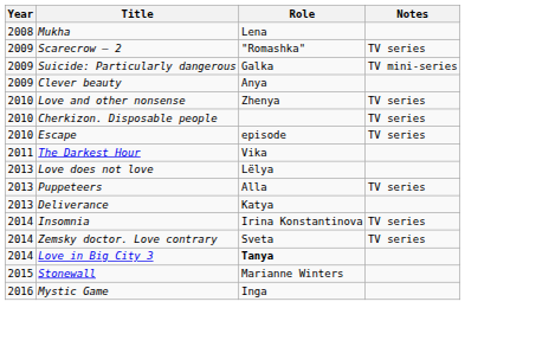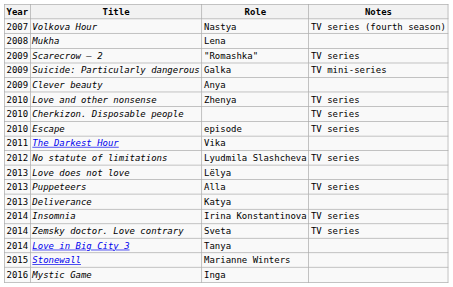+ row: 2007 | Volkova Hour | Nastya | TV series (fourth season)
+ row: 2012 | No statute of limitations | Lyudmila Slashcheva | TV series
Love in Big City 3 | Role: bold -> normal
